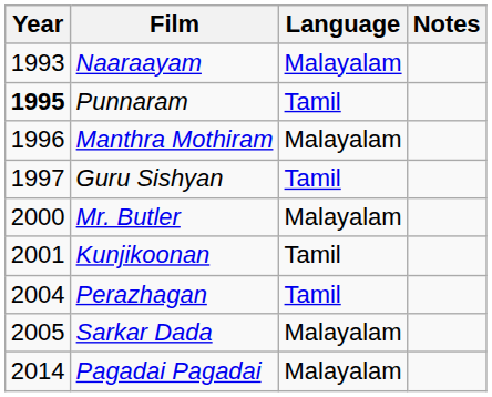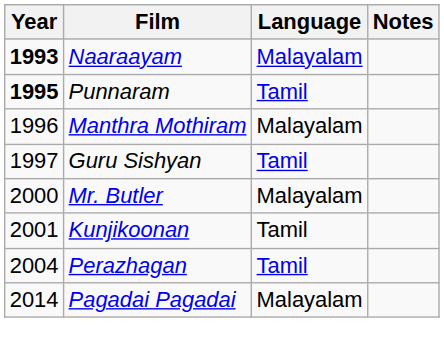Naaraayam | Year: normal -> bold
- row: 2005 | Sarkar Dada | Malayalam
